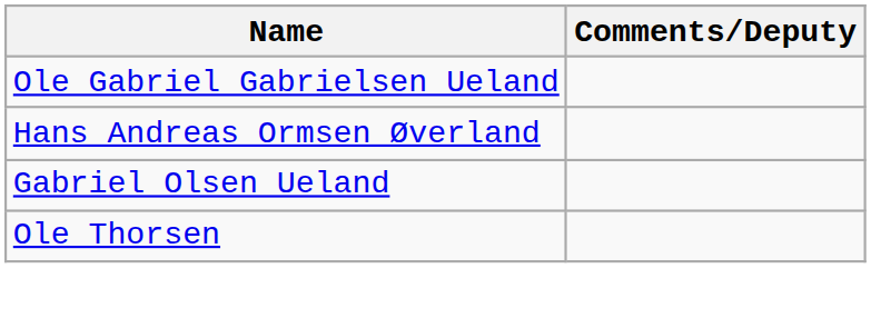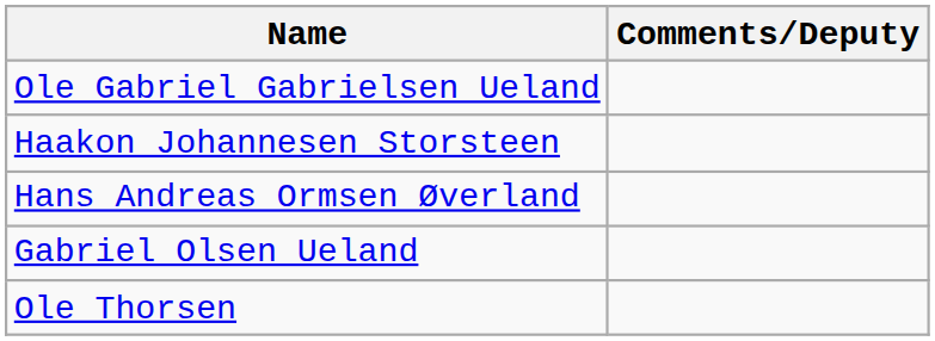+ row: Haakon Johannesen Storsteen
